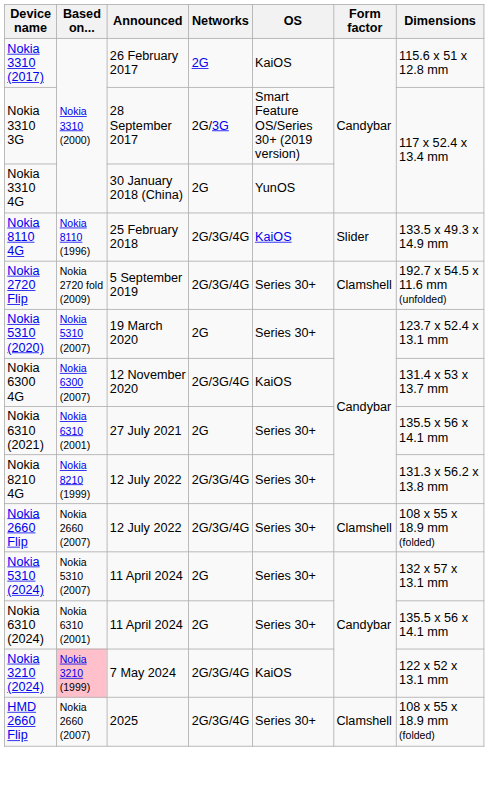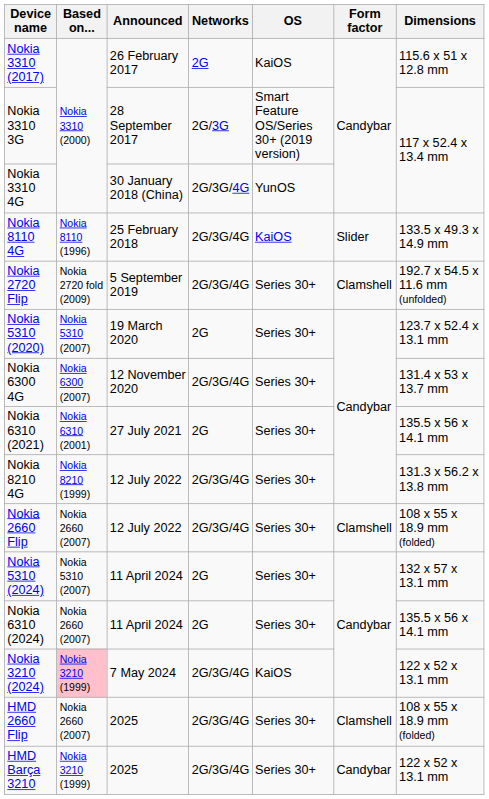Nokia 3310 4G | Networks: 2G -> 2G/3G/4G
Nokia 6300 4G | OS: KaiOS -> Series 30+
Nokia 6310 (2024) | Based on...: Nokia 6310 (2001) -> Nokia 2660 (2007)
+ row: HMD Barça 3210 | Nokia 3210 (1999) | 2025 | 2G/3G/4G | Series 30+ | Candybar | 122 x 52 x 13.1 mm
